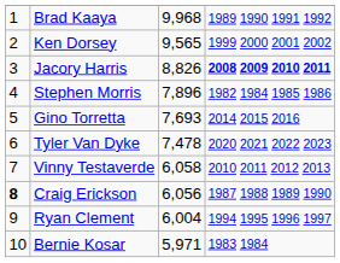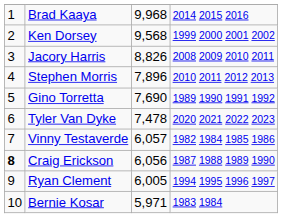Brad Kaaya | column 4: 1989 1990 1991 1992 -> 2014 2015 2016
Ken Dorsey | column 3: 9,565 -> 9,568
Jacory Harris | column 4: bold -> normal
Stephen Morris | column 4: 1982 1984 1985 1986 -> 2010 2011 2012 2013
Gino Torretta | column 3: 7,693 -> 7,690
Gino Torretta | column 4: 2014 2015 2016 -> 1989 1990 1991 1992
Vinny Testaverde | column 3: 6,058 -> 6,057
Vinny Testaverde | column 4: 2010 2011 2012 2013 -> 1982 1984 1985 1986
Ryan Clement | column 3: 6,004 -> 6,005
